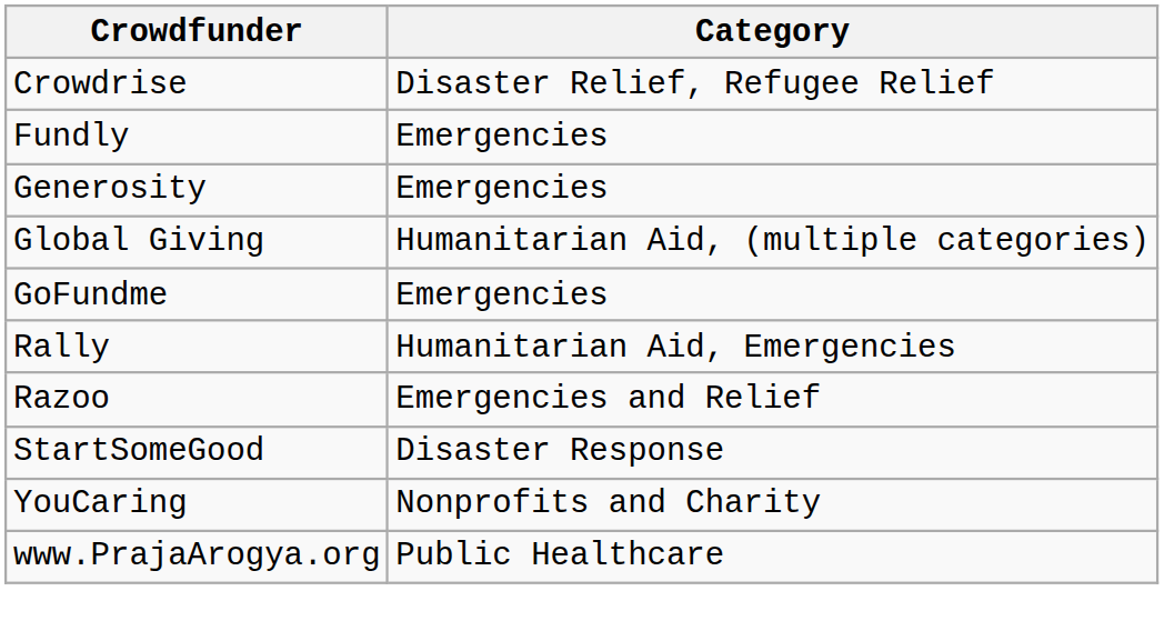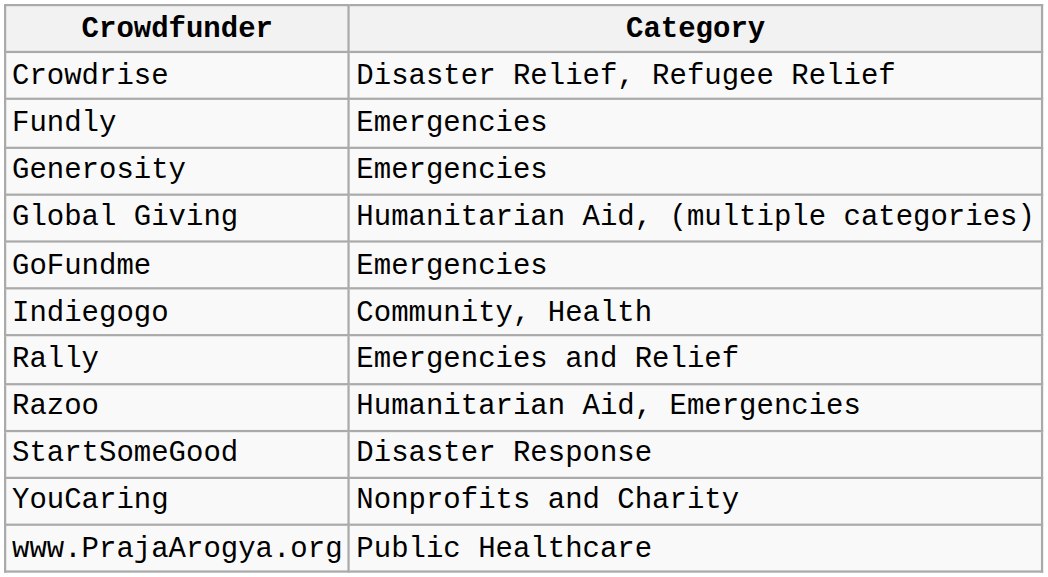+ row: Indiegogo | Community, Health
Rally | Category: Humanitarian Aid, Emergencies -> Emergencies and Relief
Razoo | Category: Emergencies and Relief -> Humanitarian Aid, Emergencies
